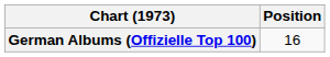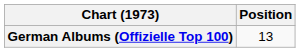German Albums (Offizielle Top 100) | Position: 16 -> 13
